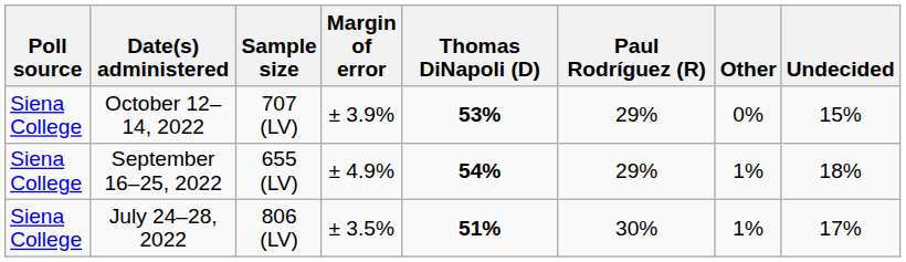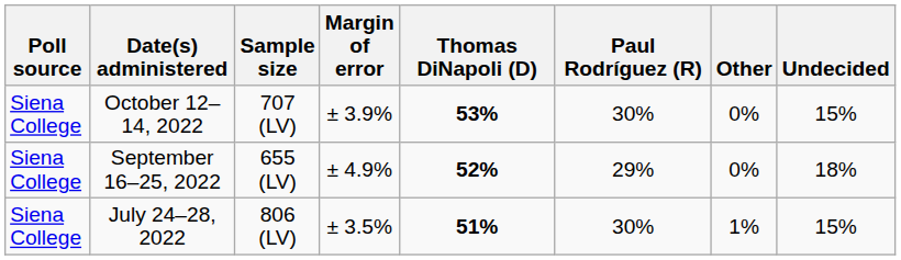October 12–14, 2022 | Paul Rodríguez (R): 29% -> 30%
September 16–25, 2022 | Thomas DiNapoli (D): 54% -> 52%
September 16–25, 2022 | Other: 1% -> 0%
July 24–28, 2022 | Undecided: 17% -> 15%
